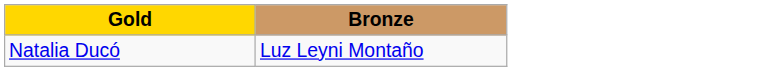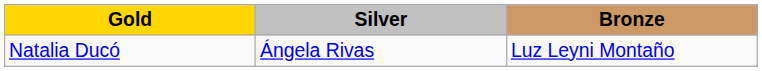+ column: Silver | Ángela Rivas
